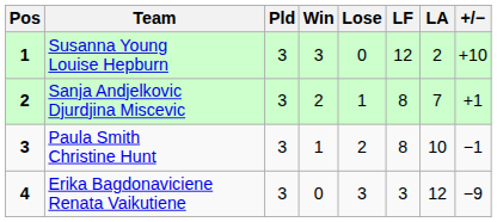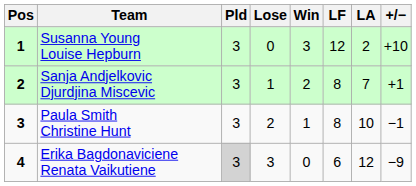columns swapped: Win <-> Lose
Erika Bagdonaviciene Renata Vaikutiene | Pld: no background -> lightgrey background
Erika Bagdonaviciene Renata Vaikutiene | LF: 3 -> 6
